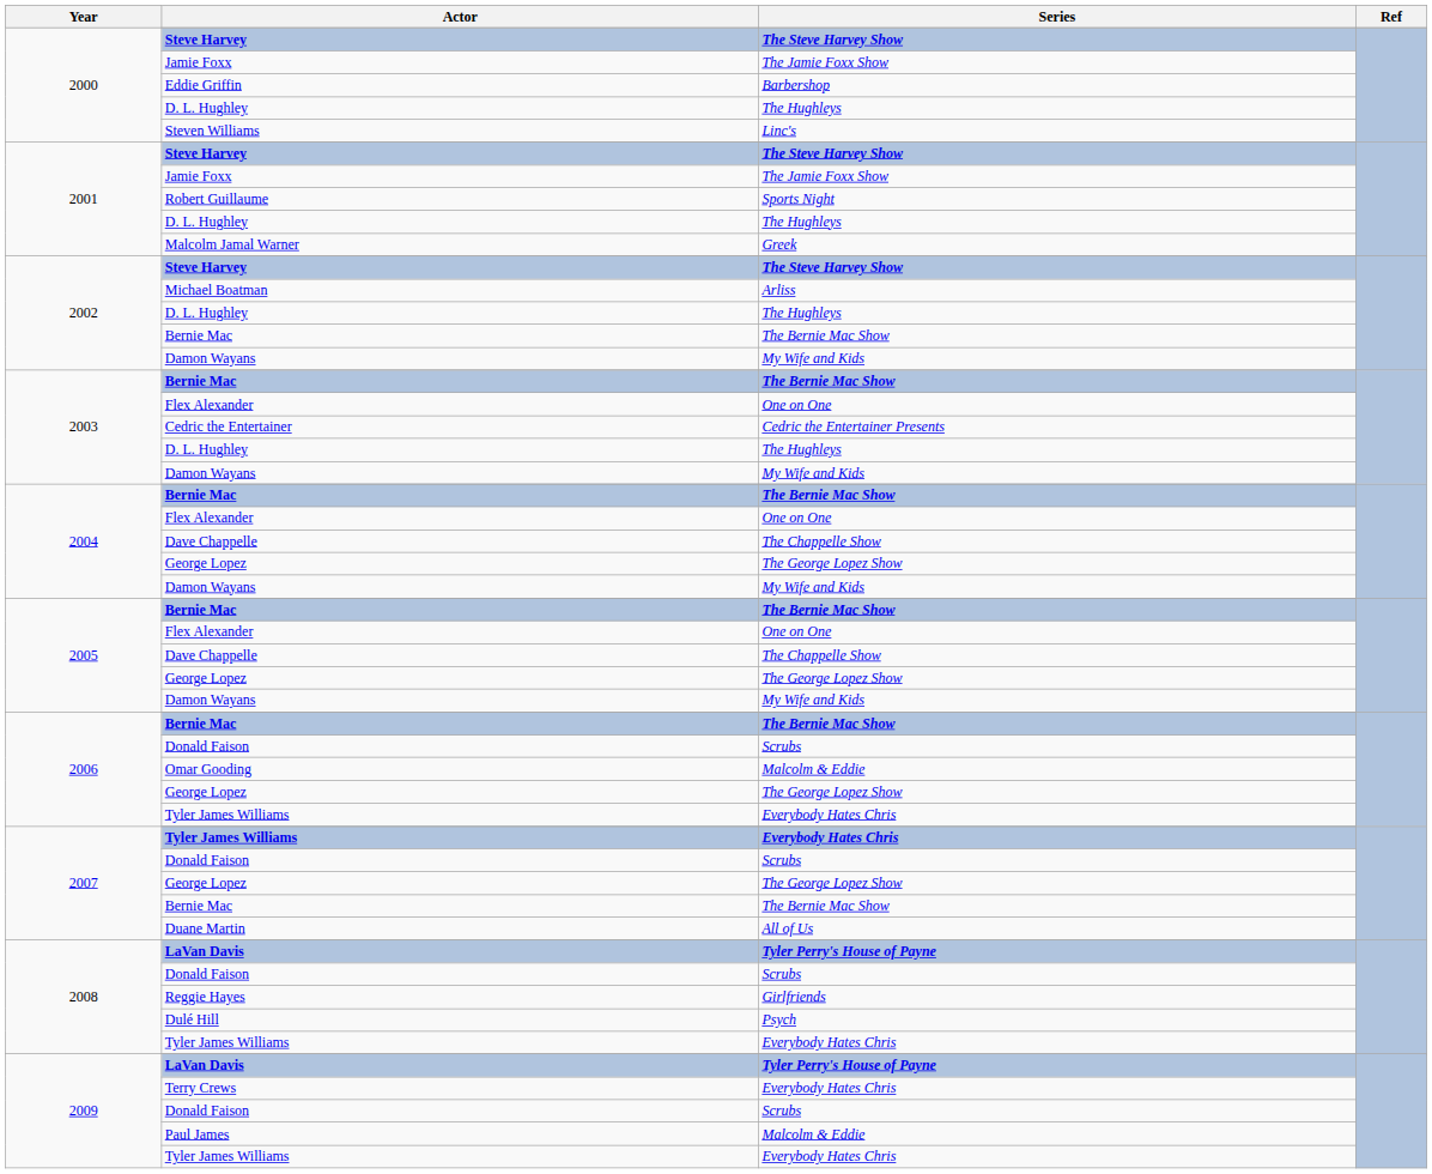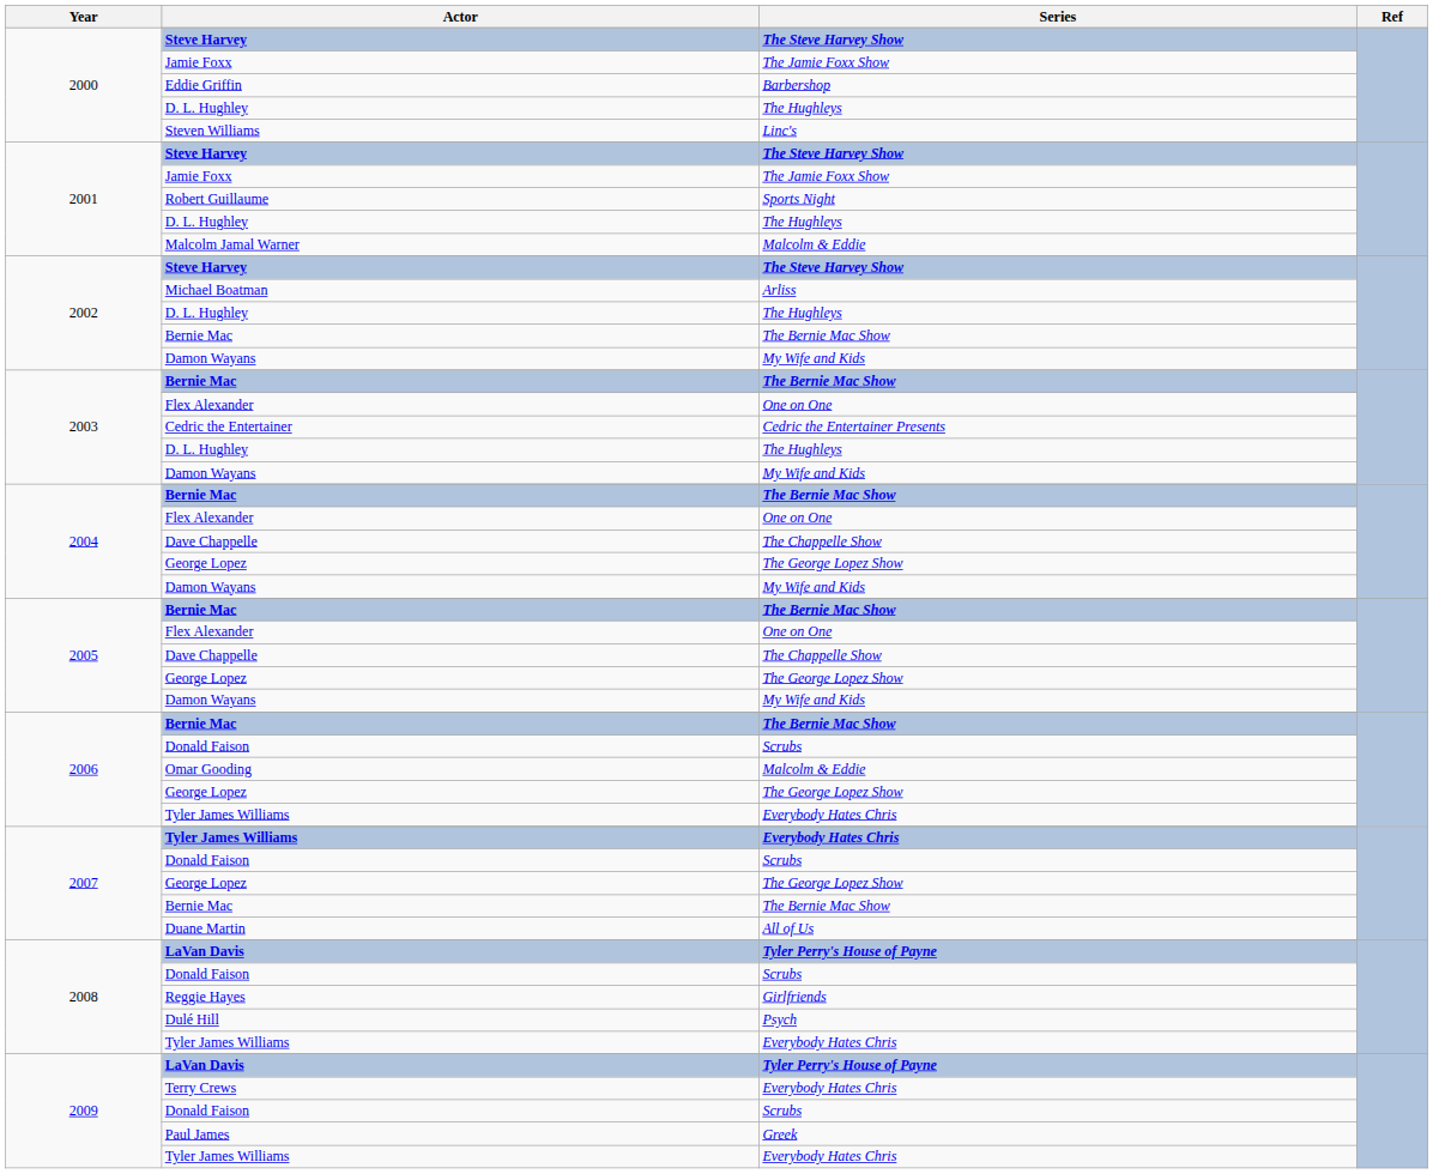Malcolm Jamal Warner | Series: Greek -> Malcolm & Eddie
Paul James | Series: Malcolm & Eddie -> Greek
